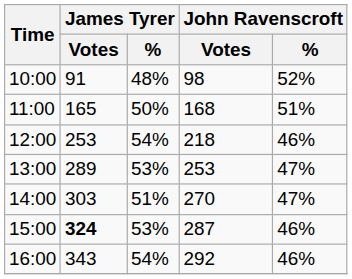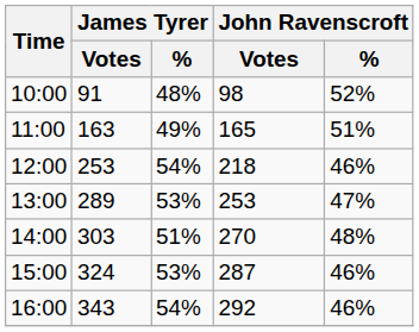11:00 | James Tyrer / Votes: 165 -> 163
11:00 | James Tyrer / %: 50% -> 49%
11:00 | John Ravenscroft / Votes: 168 -> 165
14:00 | John Ravenscroft / %: 47% -> 48%
15:00 | James Tyrer / Votes: bold -> normal
